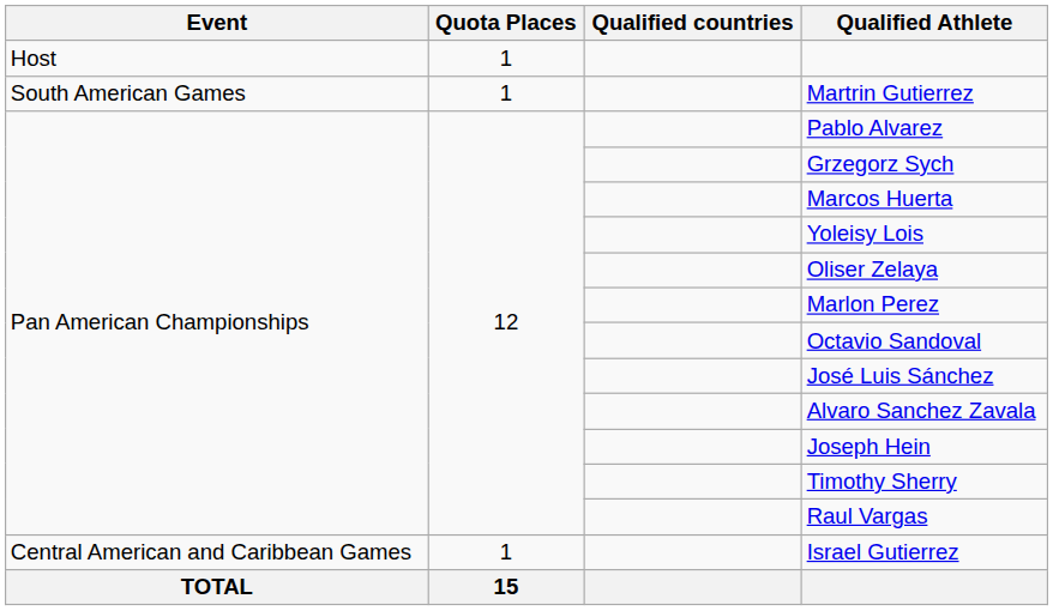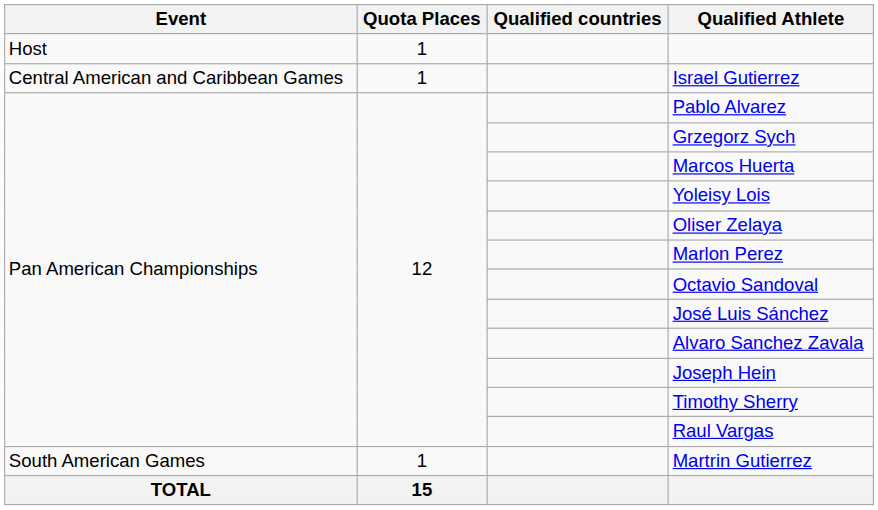rows swapped: Martrin Gutierrez <-> Israel Gutierrez
